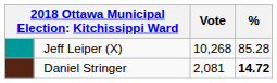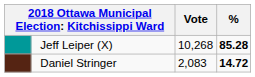Jeff Leiper (X) | %: normal -> bold
Daniel Stringer | Vote: 2,081 -> 2,083
